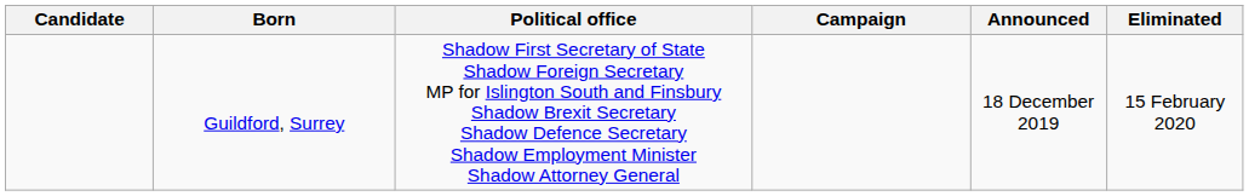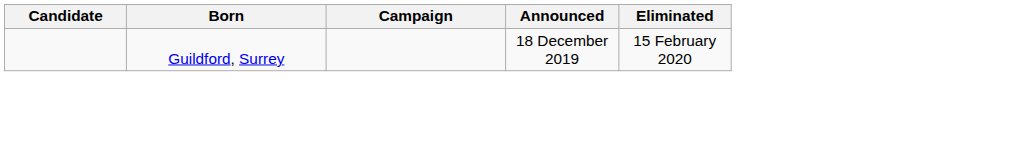- column: Political office | Shadow First Secretary of State Shadow Foreign Secretary MP for Islington South and Finsbury Shadow Brexit Secretary Shadow Defence Secretary Shadow Employment Minister Shadow Attorney General
